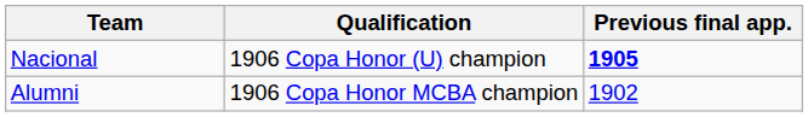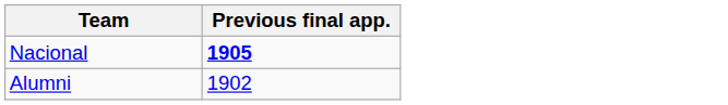- column: Qualification | 1906 Copa Honor (U) champion | 1906 Copa Honor MCBA champion
